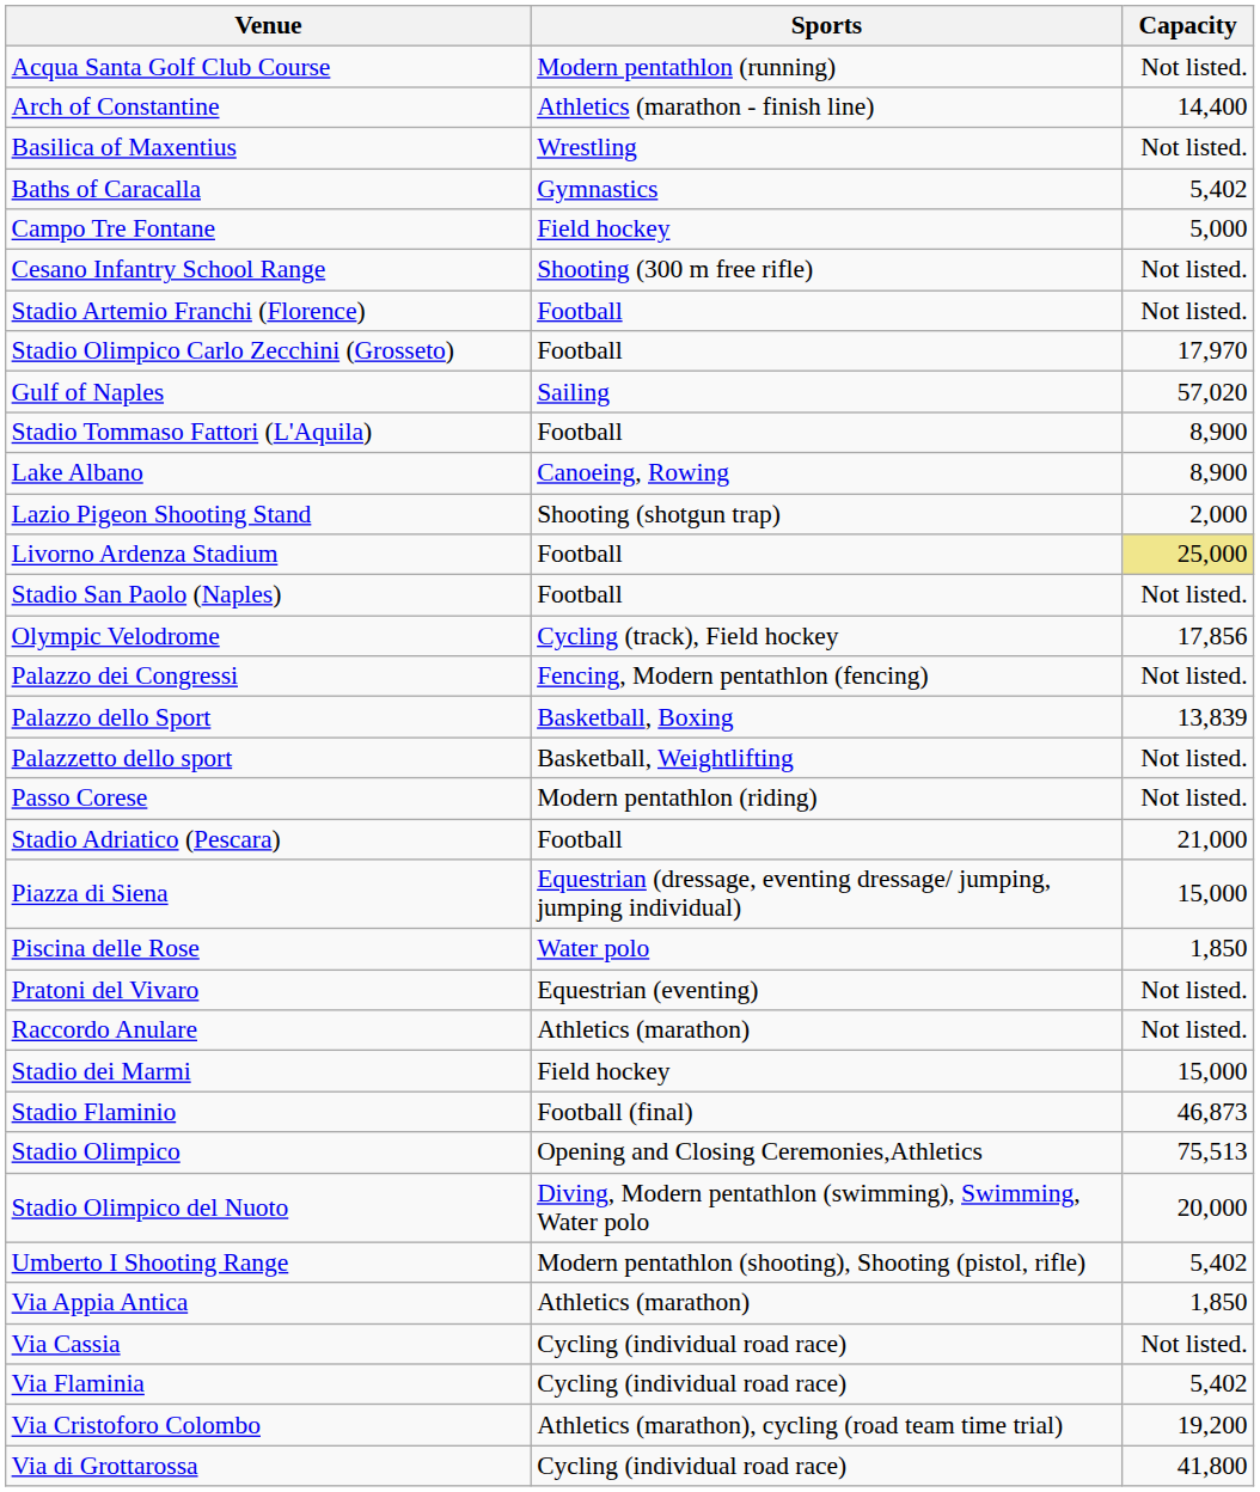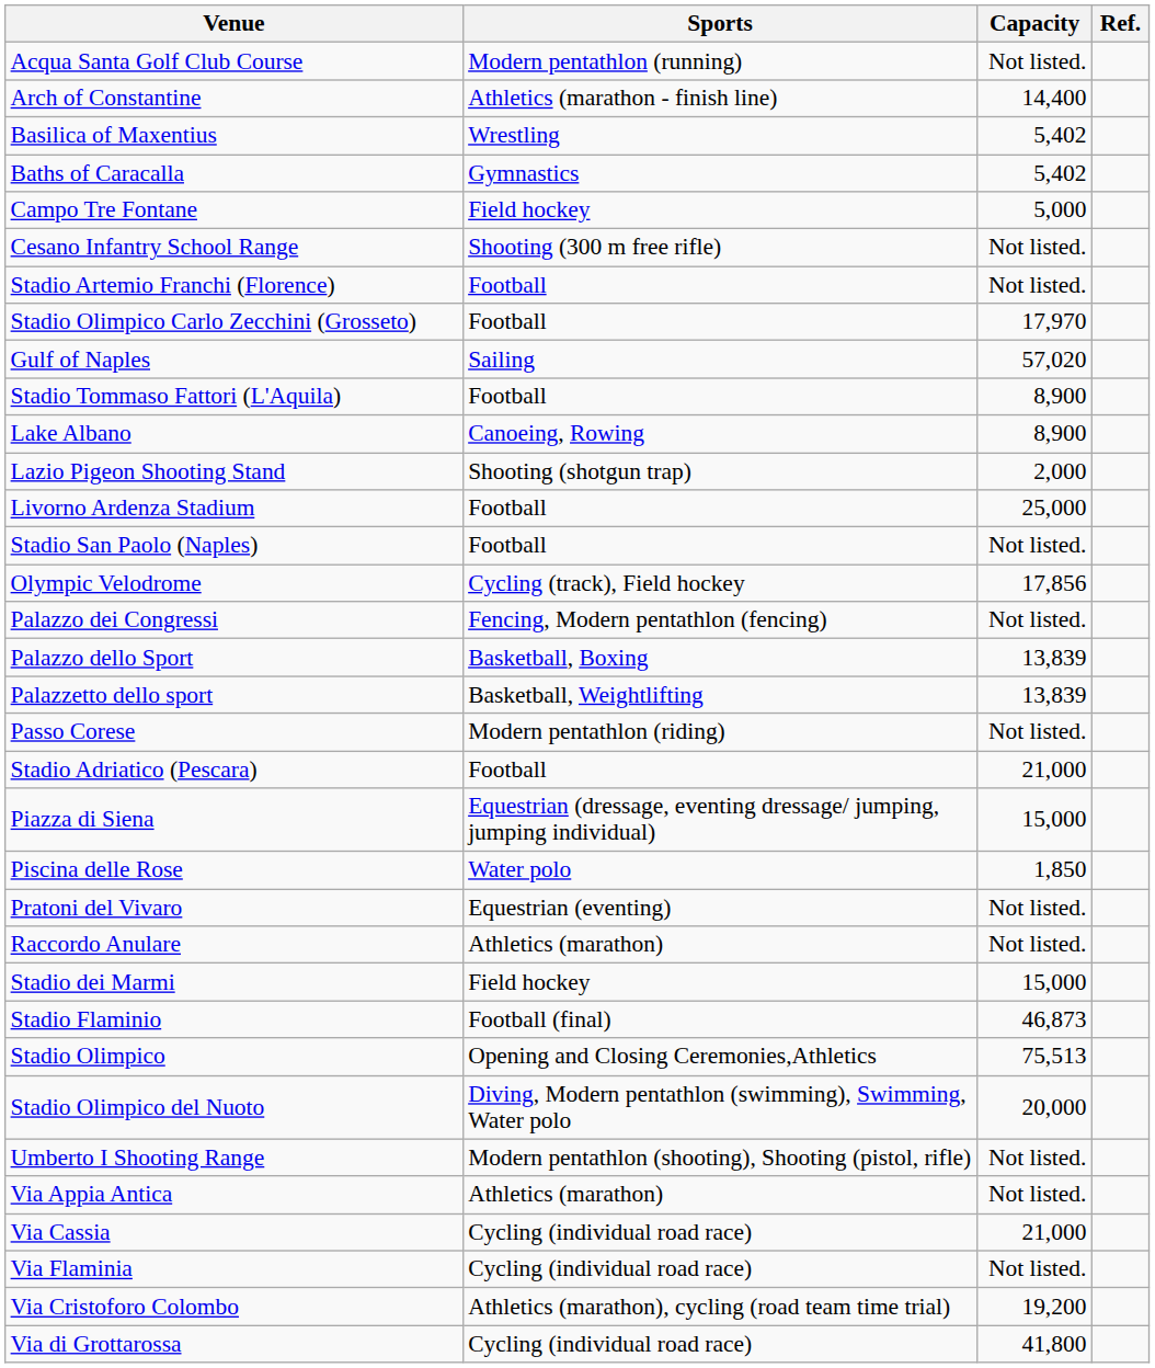+ column: Ref.
Basilica of Maxentius | Capacity: Not listed. -> 5,402
Livorno Ardenza Stadium | Capacity: khaki background -> no background
Palazzetto dello sport | Capacity: Not listed. -> 13,839
Umberto I Shooting Range | Capacity: 5,402 -> Not listed.
Via Appia Antica | Capacity: 1,850 -> Not listed.
Via Cassia | Capacity: Not listed. -> 21,000
Via Flaminia | Capacity: 5,402 -> Not listed.
